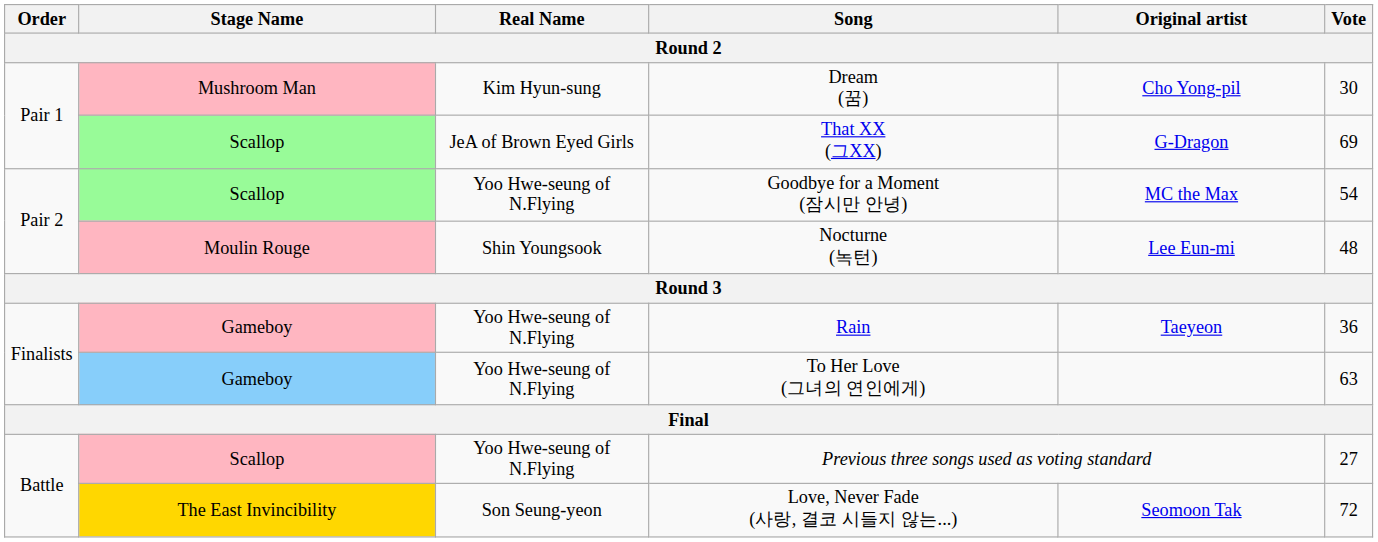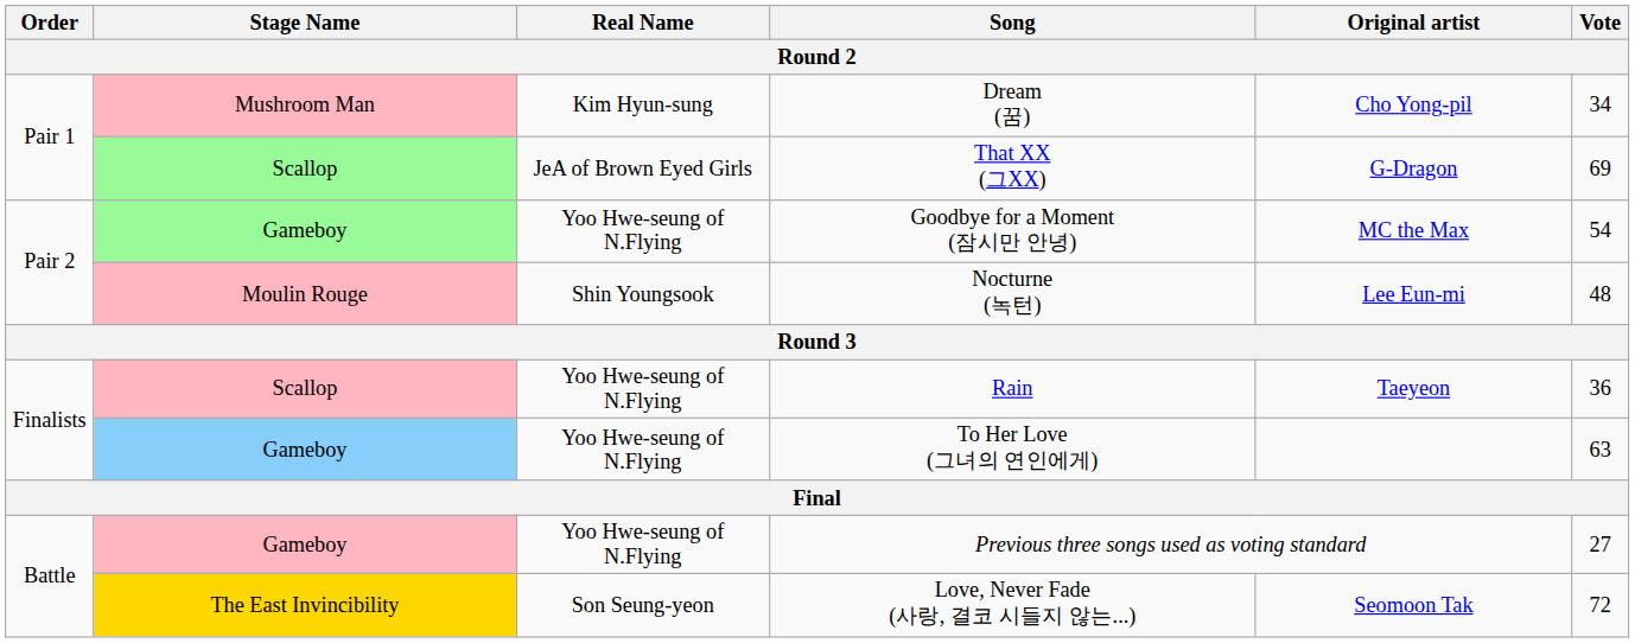Dream (꿈) | Vote: 30 -> 34
Goodbye for a Moment (잠시만 안녕) | Stage Name: Scallop -> Gameboy
Rain | Stage Name: Gameboy -> Scallop
Previous three songs used as voting standard | Stage Name: Scallop -> Gameboy
